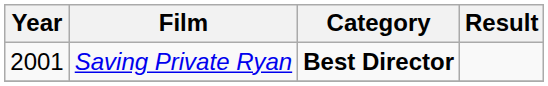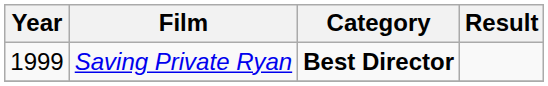Saving Private Ryan | Year: 2001 -> 1999
